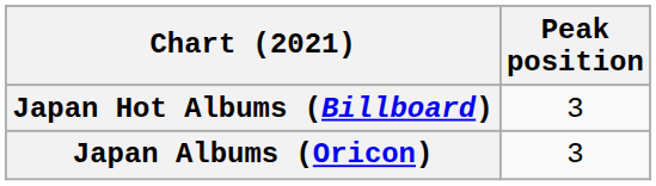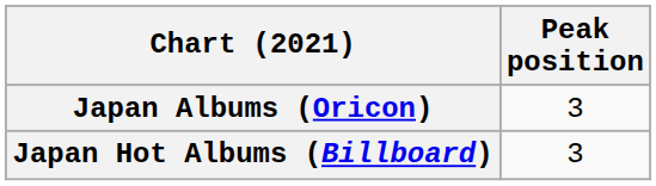rows swapped: Japan Albums (Oricon) <-> Japan Hot Albums (Billboard)
